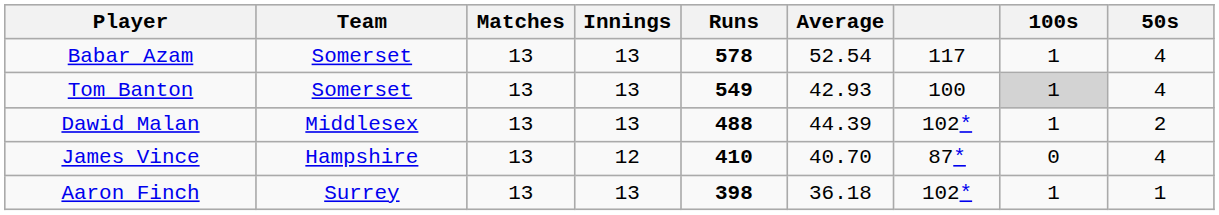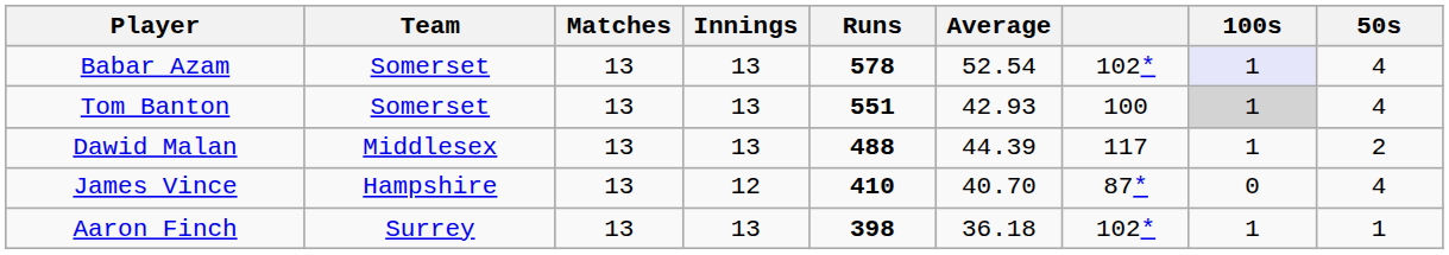Babar Azam | column 7: 117 -> 102*
Babar Azam | 100s: no background -> lavender background
Tom Banton | Runs: 549 -> 551
Dawid Malan | column 7: 102* -> 117
